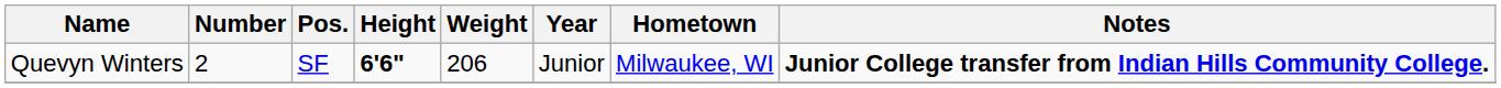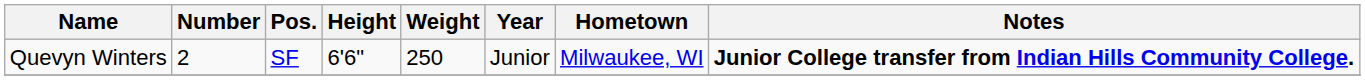Quevyn Winters | Height: bold -> normal
Quevyn Winters | Weight: 206 -> 250
